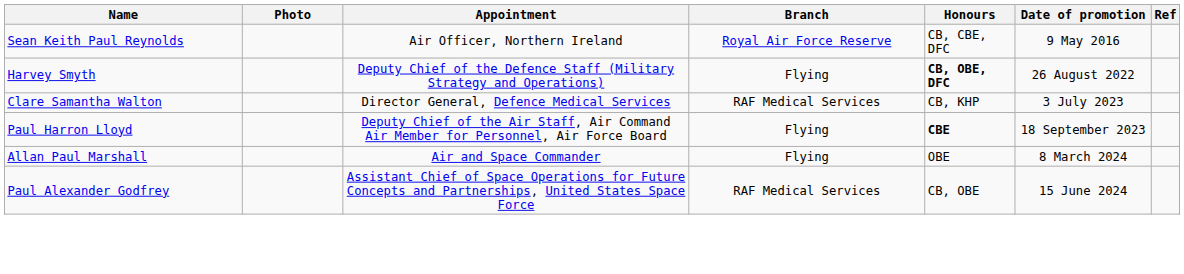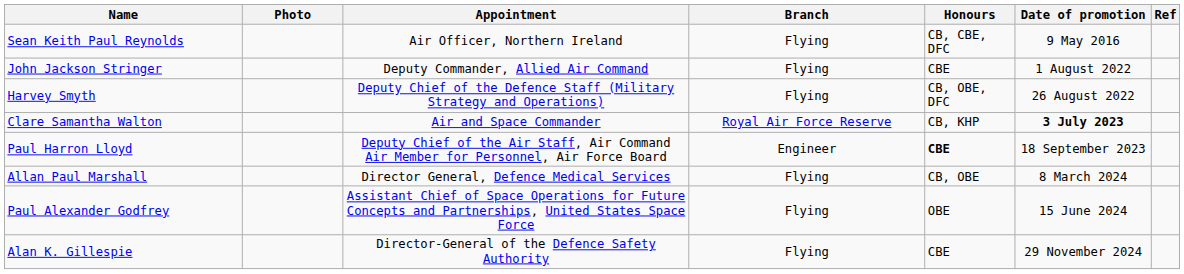Sean Keith Paul Reynolds | Branch: Royal Air Force Reserve -> Flying
+ row: John Jackson Stringer | Deputy Commander, Allied Air Command | Flying | CBE | 1 August 2022
Harvey Smyth | Honours: bold -> normal
Clare Samantha Walton | Appointment: Director General, Defence Medical Services -> Air and Space Commander
Clare Samantha Walton | Branch: RAF Medical Services -> Royal Air Force Reserve
Clare Samantha Walton | Date of promotion: normal -> bold
Paul Harron Lloyd | Branch: Flying -> Engineer
Allan Paul Marshall | Appointment: Air and Space Commander -> Director General, Defence Medical Services
Allan Paul Marshall | Honours: OBE -> CB, OBE
Paul Alexander Godfrey | Branch: RAF Medical Services -> Flying
Paul Alexander Godfrey | Honours: CB, OBE -> OBE
+ row: Alan K. Gillespie | Director-General of the Defence Safety Authority | Flying | CBE | 29 November 2024
